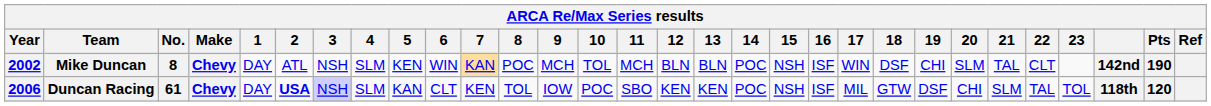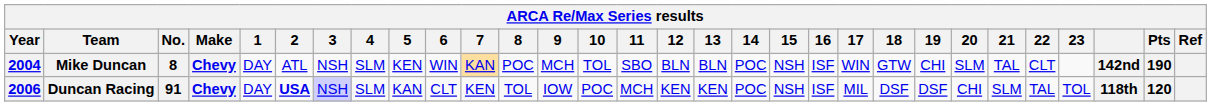Mike Duncan | Year: 2002 -> 2004
Mike Duncan | 11: MCH -> SBO
Mike Duncan | 18: DSF -> GTW
Duncan Racing | No.: 61 -> 91
Duncan Racing | 11: SBO -> MCH
Duncan Racing | 18: GTW -> DSF
